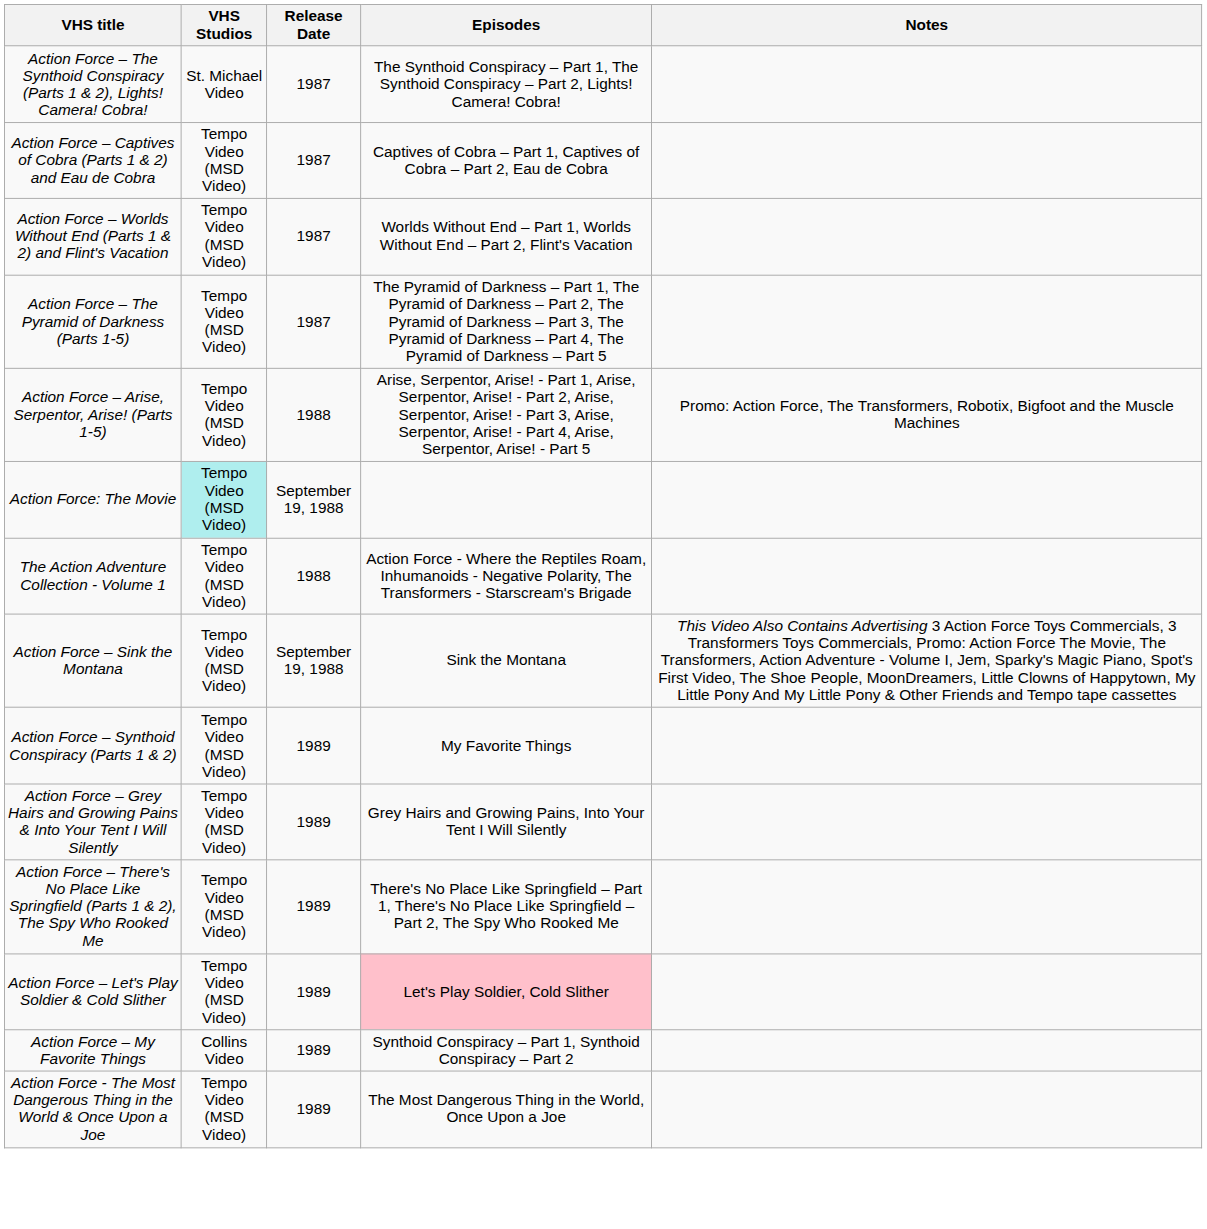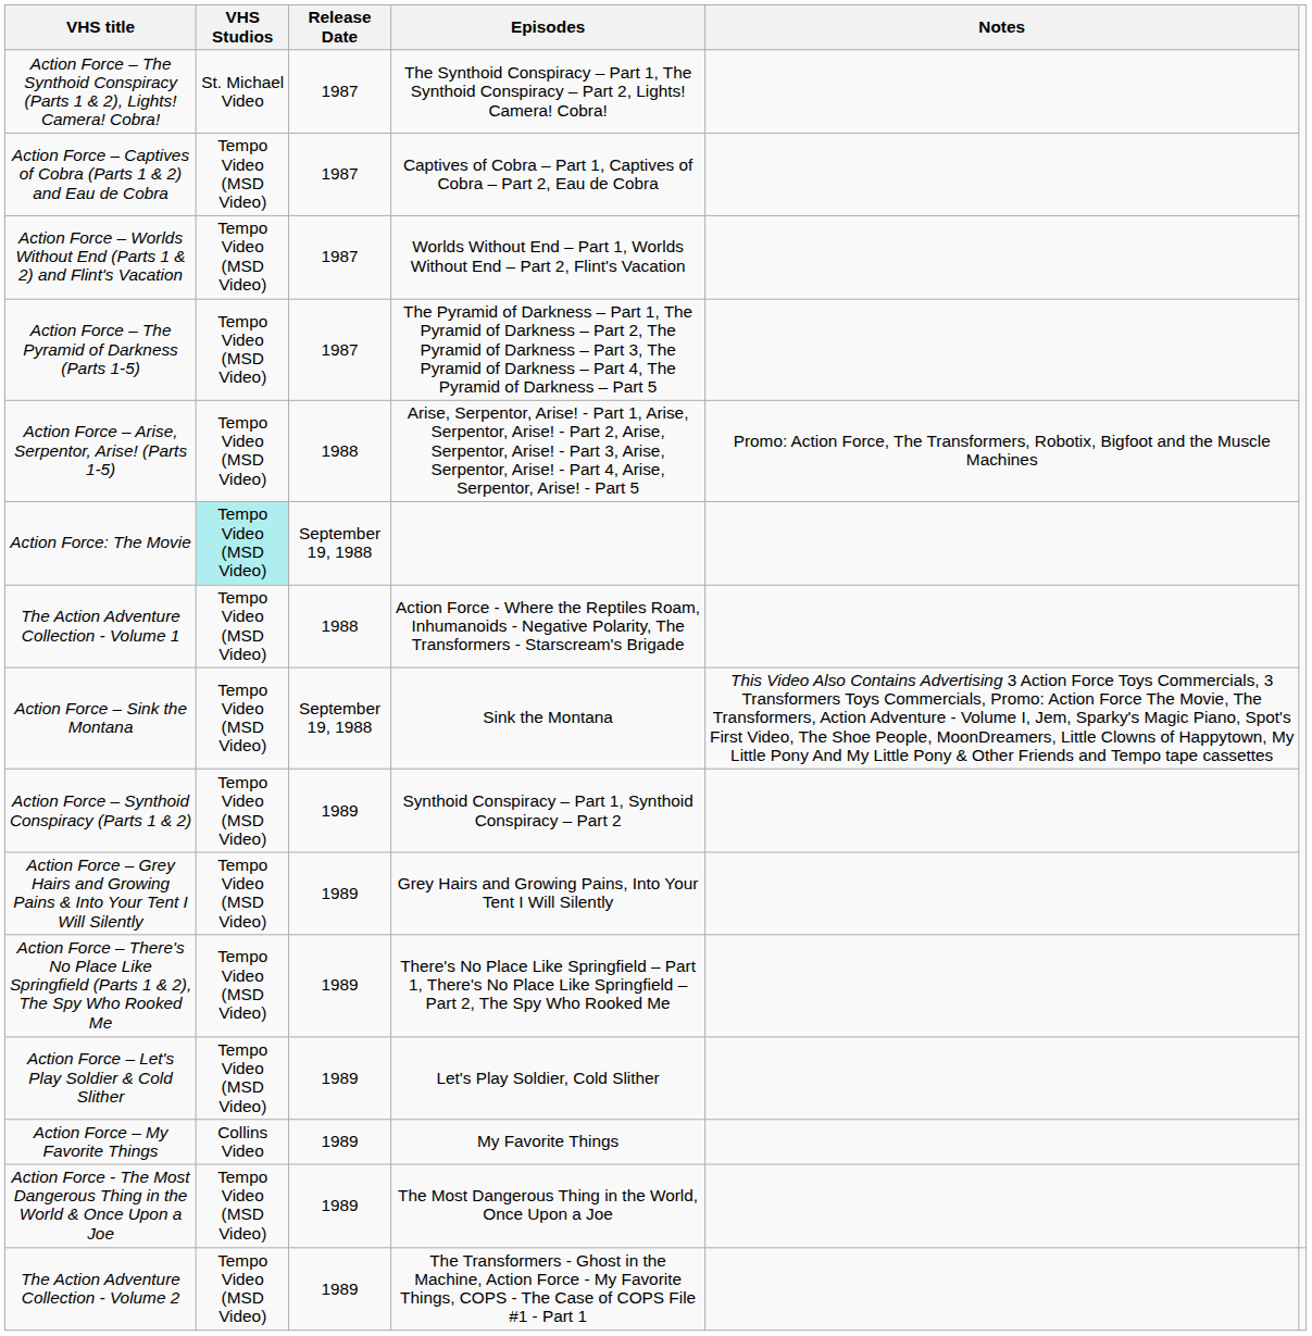Action Force – Synthoid Conspiracy (Parts 1 & 2) | Episodes: My Favorite Things -> Synthoid Conspiracy – Part 1, Synthoid Conspiracy – Part 2
Action Force – Let's Play Soldier & Cold Slither | Episodes: pink background -> no background
Action Force – My Favorite Things | Episodes: Synthoid Conspiracy – Part 1, Synthoid Conspiracy – Part 2 -> My Favorite Things
+ row: The Action Adventure Collection - Volume 2 | Tempo Video (MSD Video) | 1989 | The Transformers - Ghost in the Machine, Action Force - My Favorite Things, COPS - The Case of COPS File #1 - Part 1
